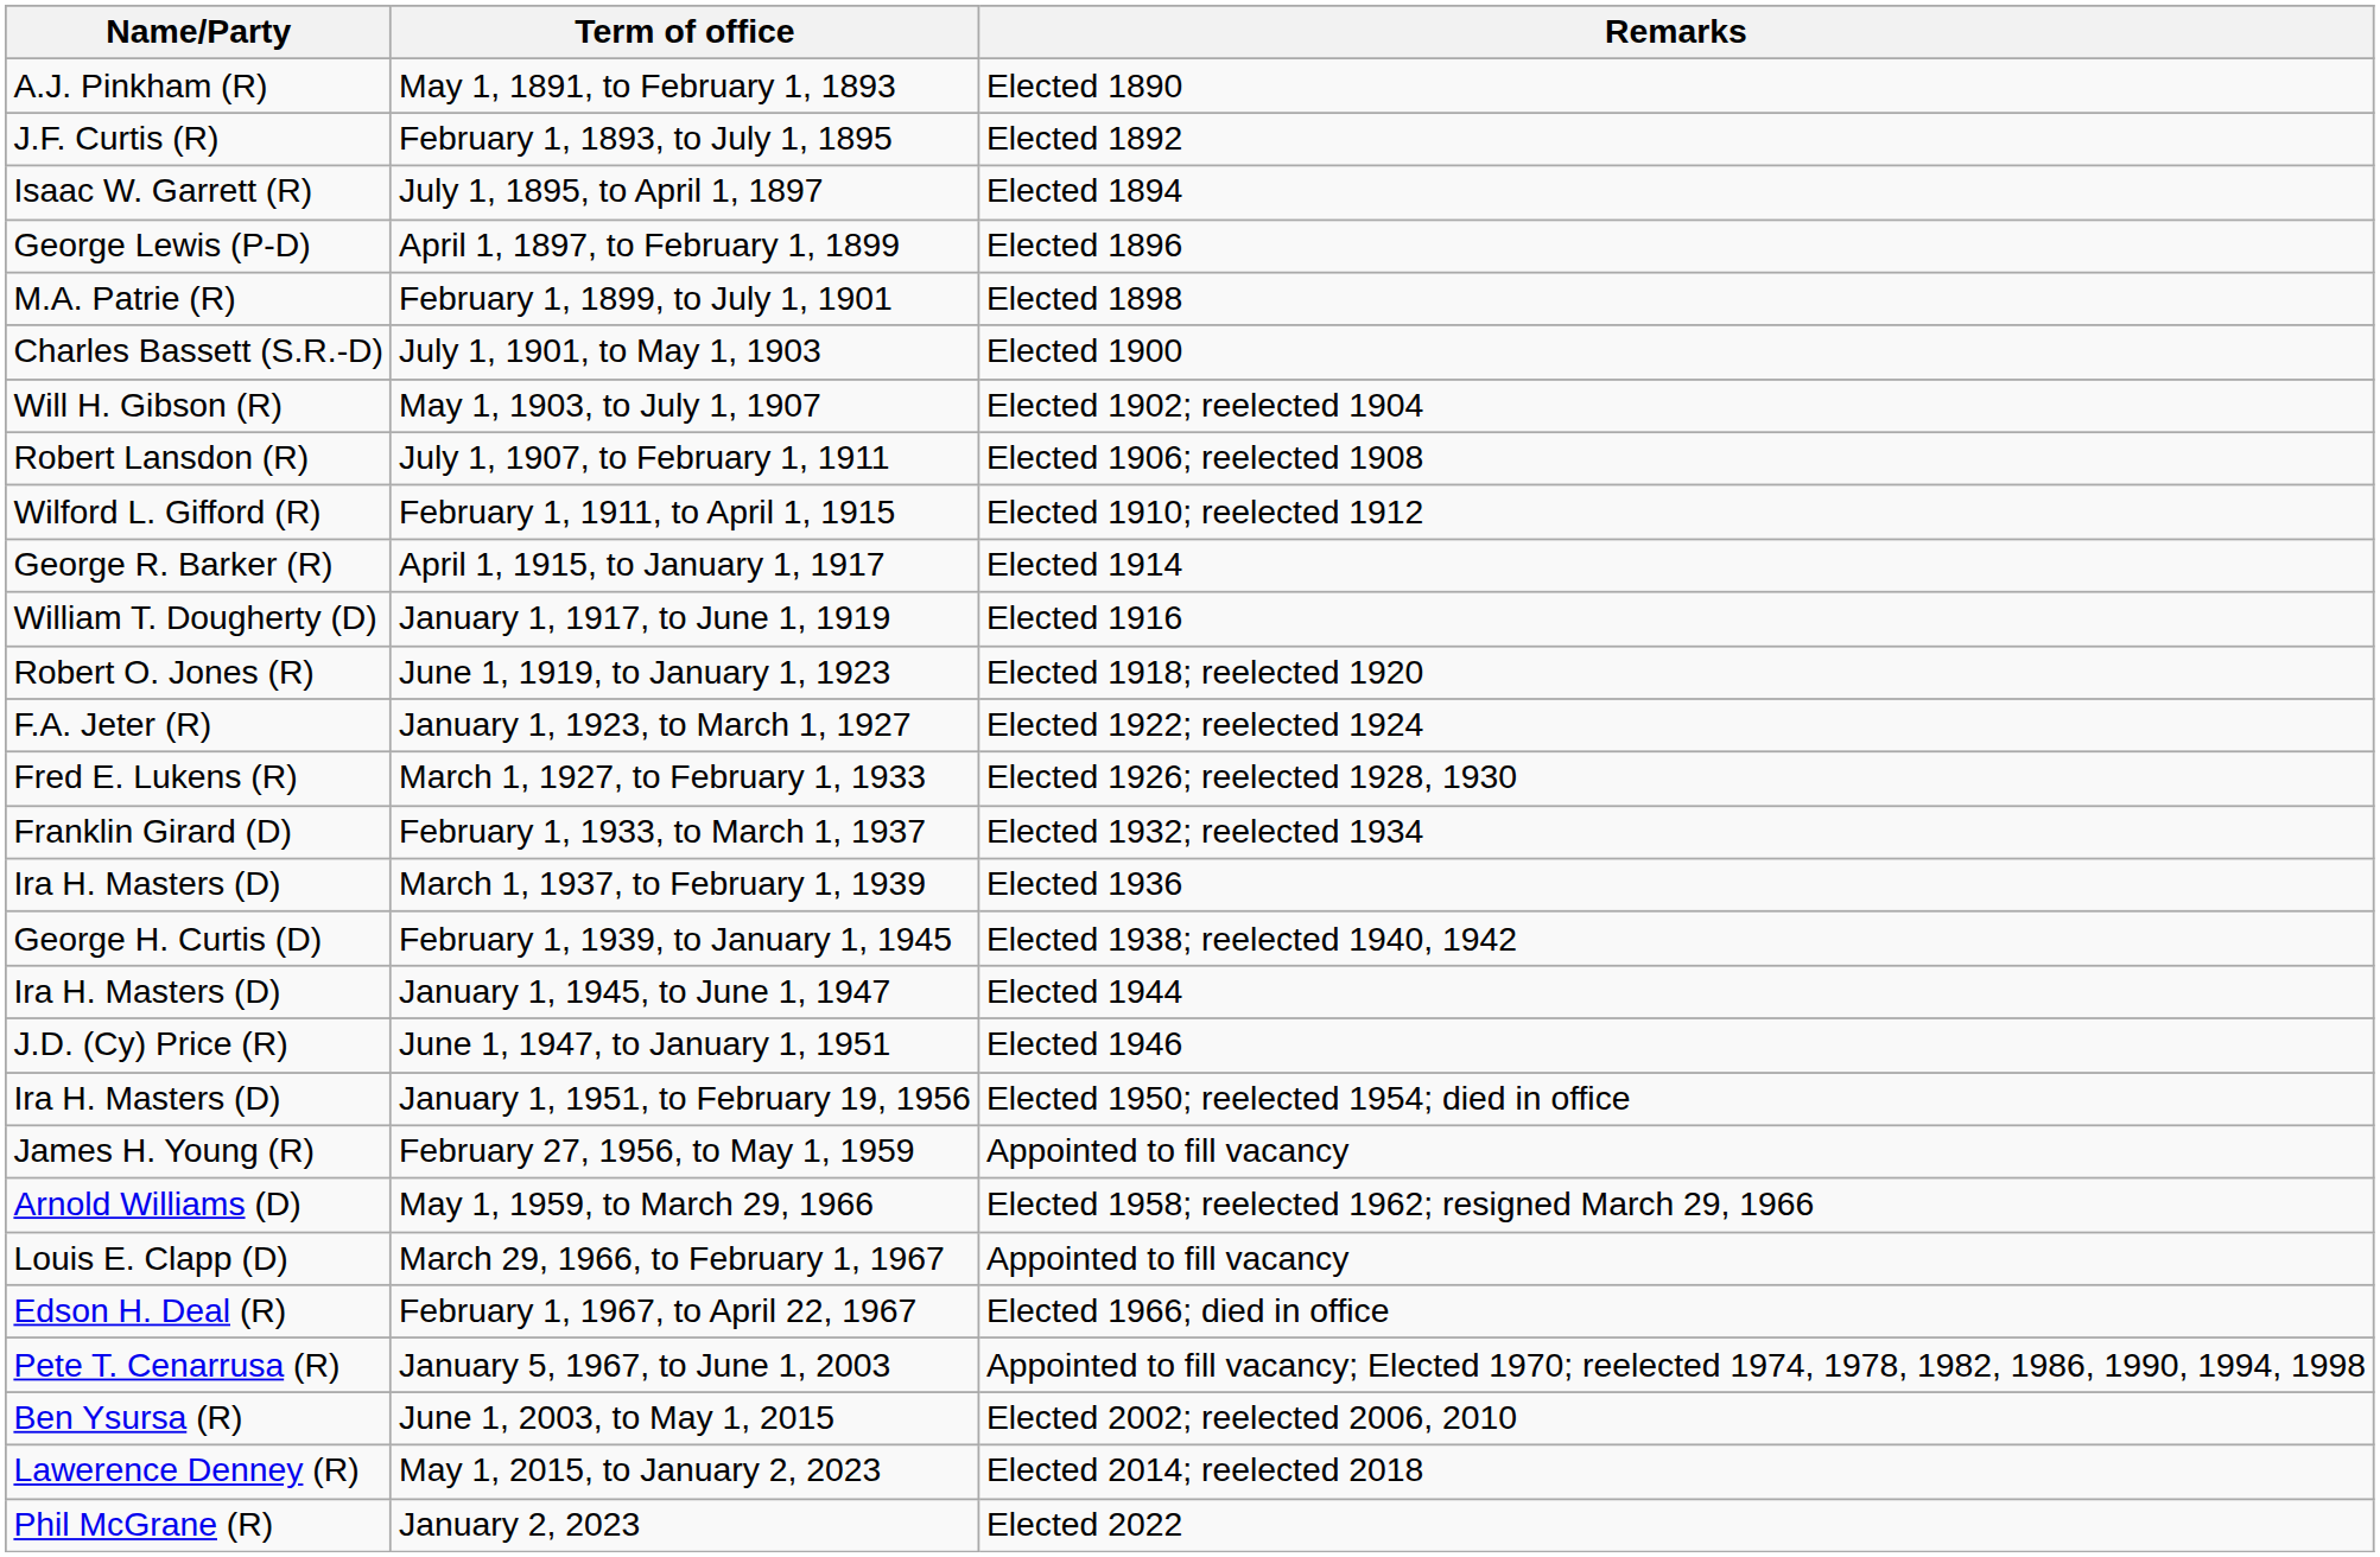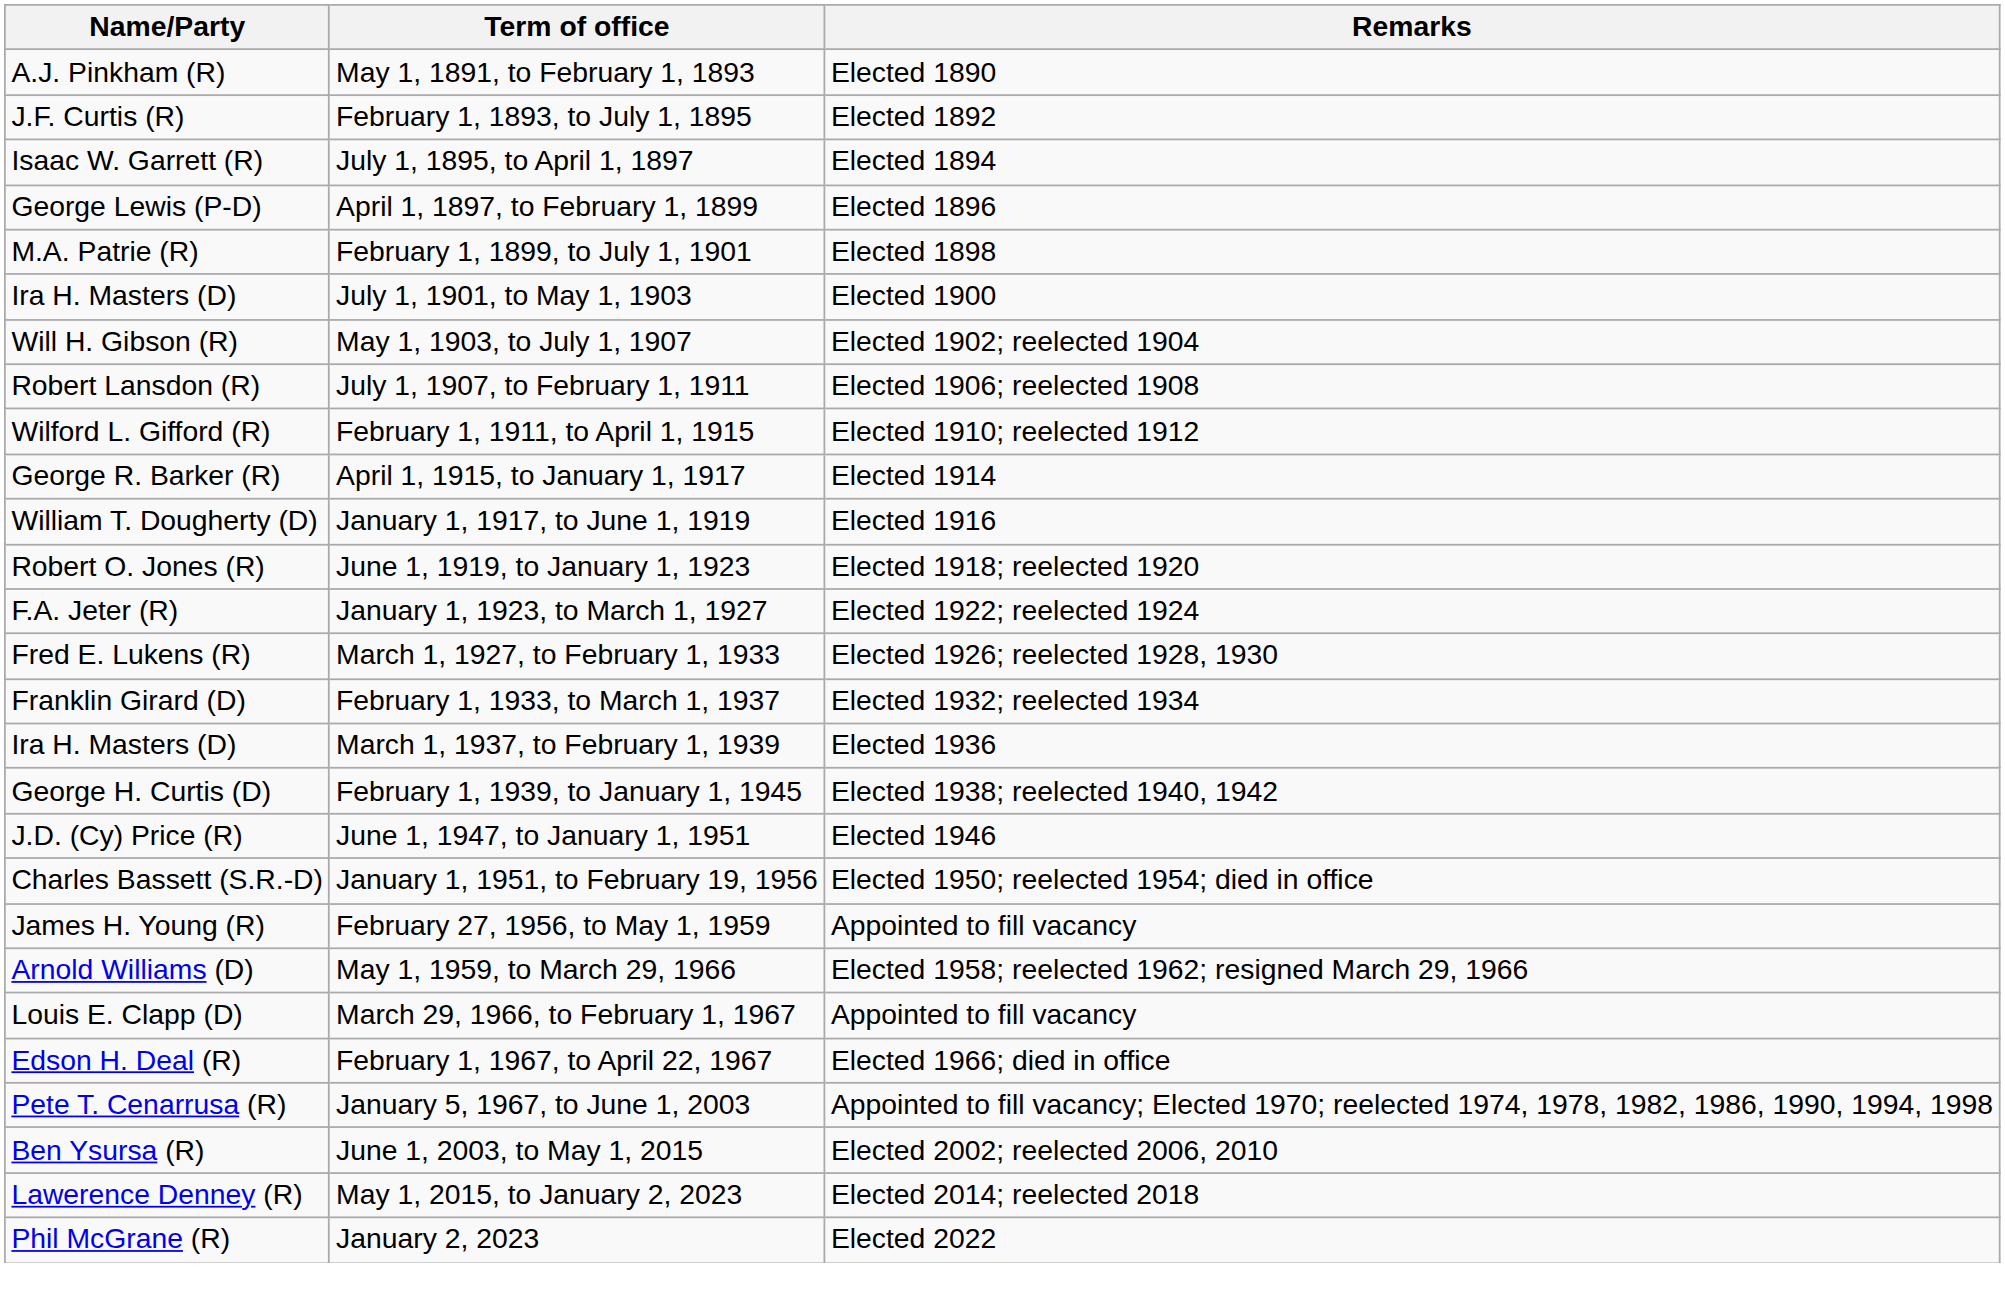July 1, 1901, to May 1, 1903 | Name/Party: Charles Bassett (S.R.-D) -> Ira H. Masters (D)
- row: Ira H. Masters (D) | January 1, 1945, to June 1, 1947 | Elected 1944
January 1, 1951, to February 19, 1956 | Name/Party: Ira H. Masters (D) -> Charles Bassett (S.R.-D)
